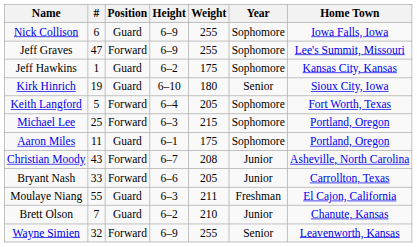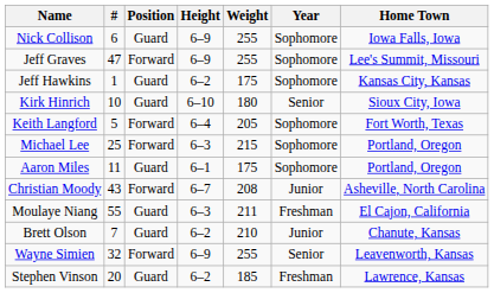Kirk Hinrich | #: 19 -> 10
- row: Bryant Nash | 33 | Forward | 6–6 | 205 | Junior | Carrollton, Texas
+ row: Stephen Vinson | 20 | Guard | 6–2 | 185 | Freshman | Lawrence, Kansas
